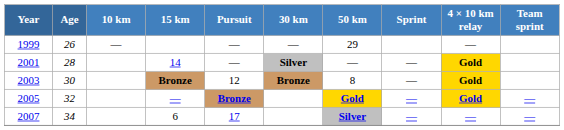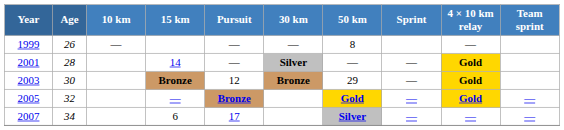1999 | 50 km: 29 -> 8
2003 | 50 km: 8 -> 29
